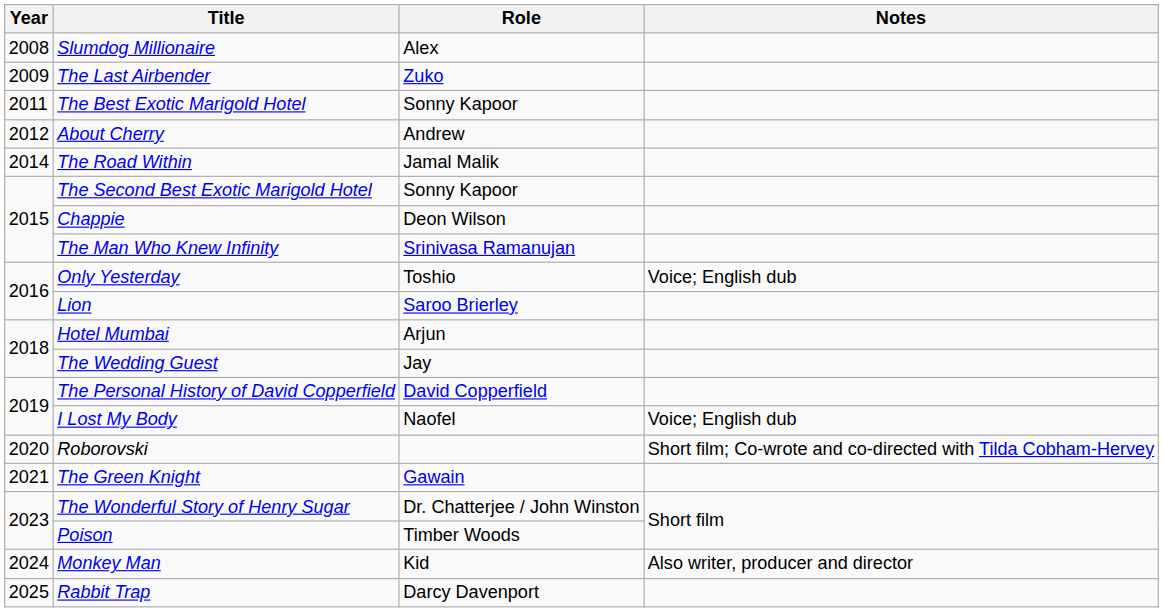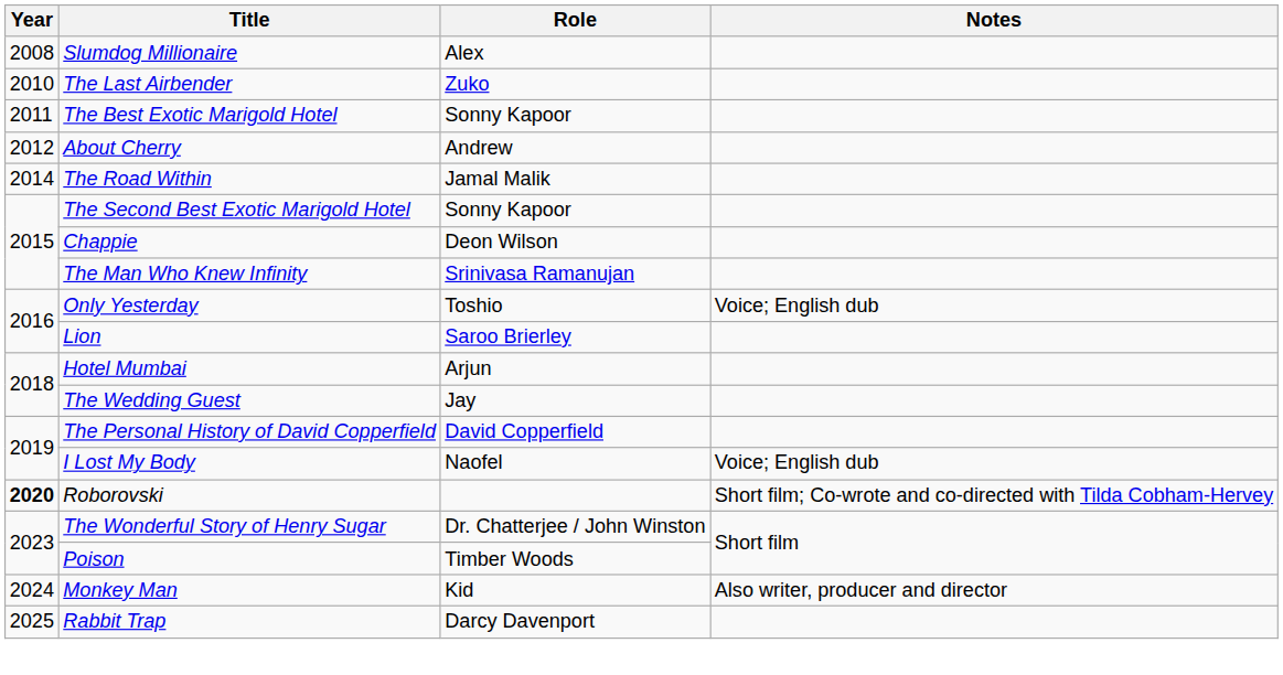The Last Airbender | Year: 2009 -> 2010
Roborovski | Year: normal -> bold
- row: 2021 | The Green Knight | Gawain
